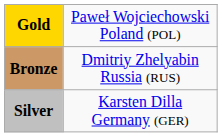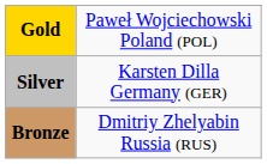rows swapped: Silver <-> Bronze
